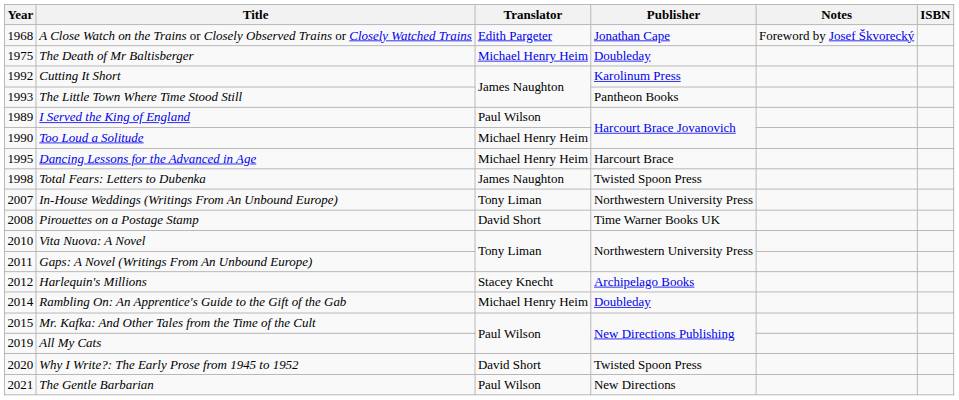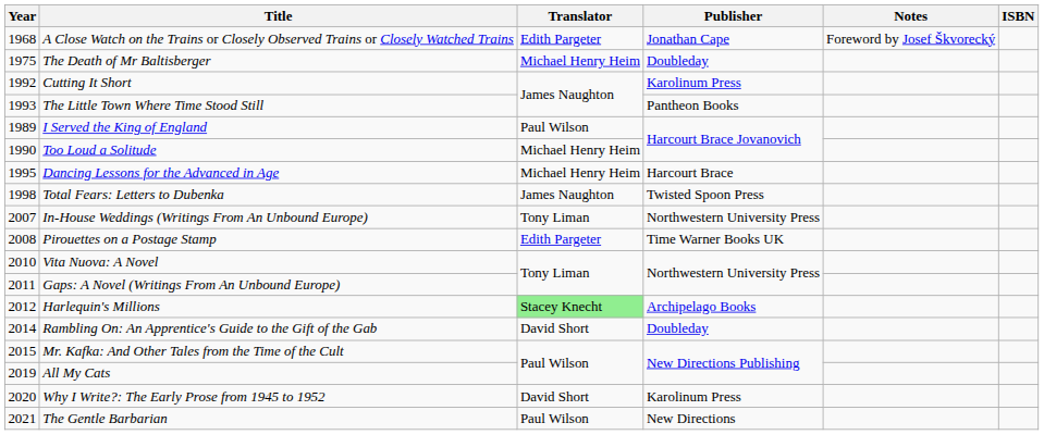Pirouettes on a Postage Stamp | Translator: David Short -> Edith Pargeter
Harlequin's Millions | Translator: no background -> lightgreen background
Rambling On: An Apprentice's Guide to the Gift of the Gab | Translator: Michael Henry Heim -> David Short
Why I Write?: The Early Prose from 1945 to 1952 | Publisher: Twisted Spoon Press -> Karolinum Press
